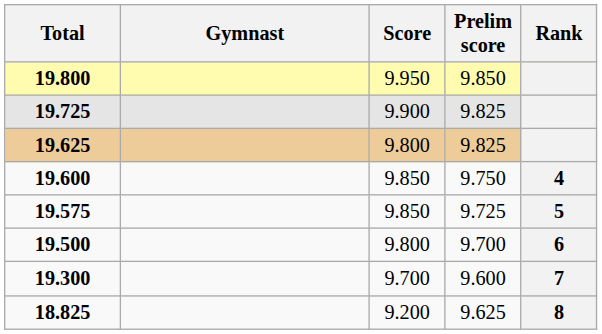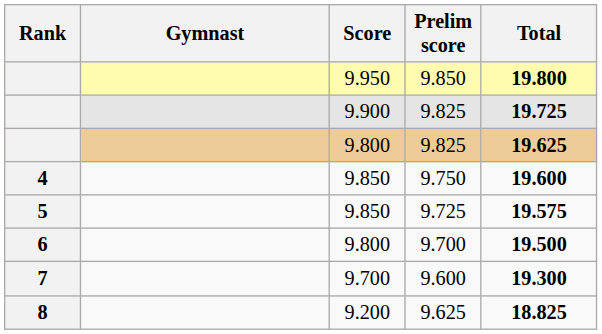columns swapped: Rank <-> Total
